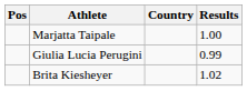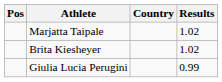Marjatta Taipale | Results: 1.00 -> 1.02
rows swapped: Brita Kiesheyer <-> Giulia Lucia Perugini
